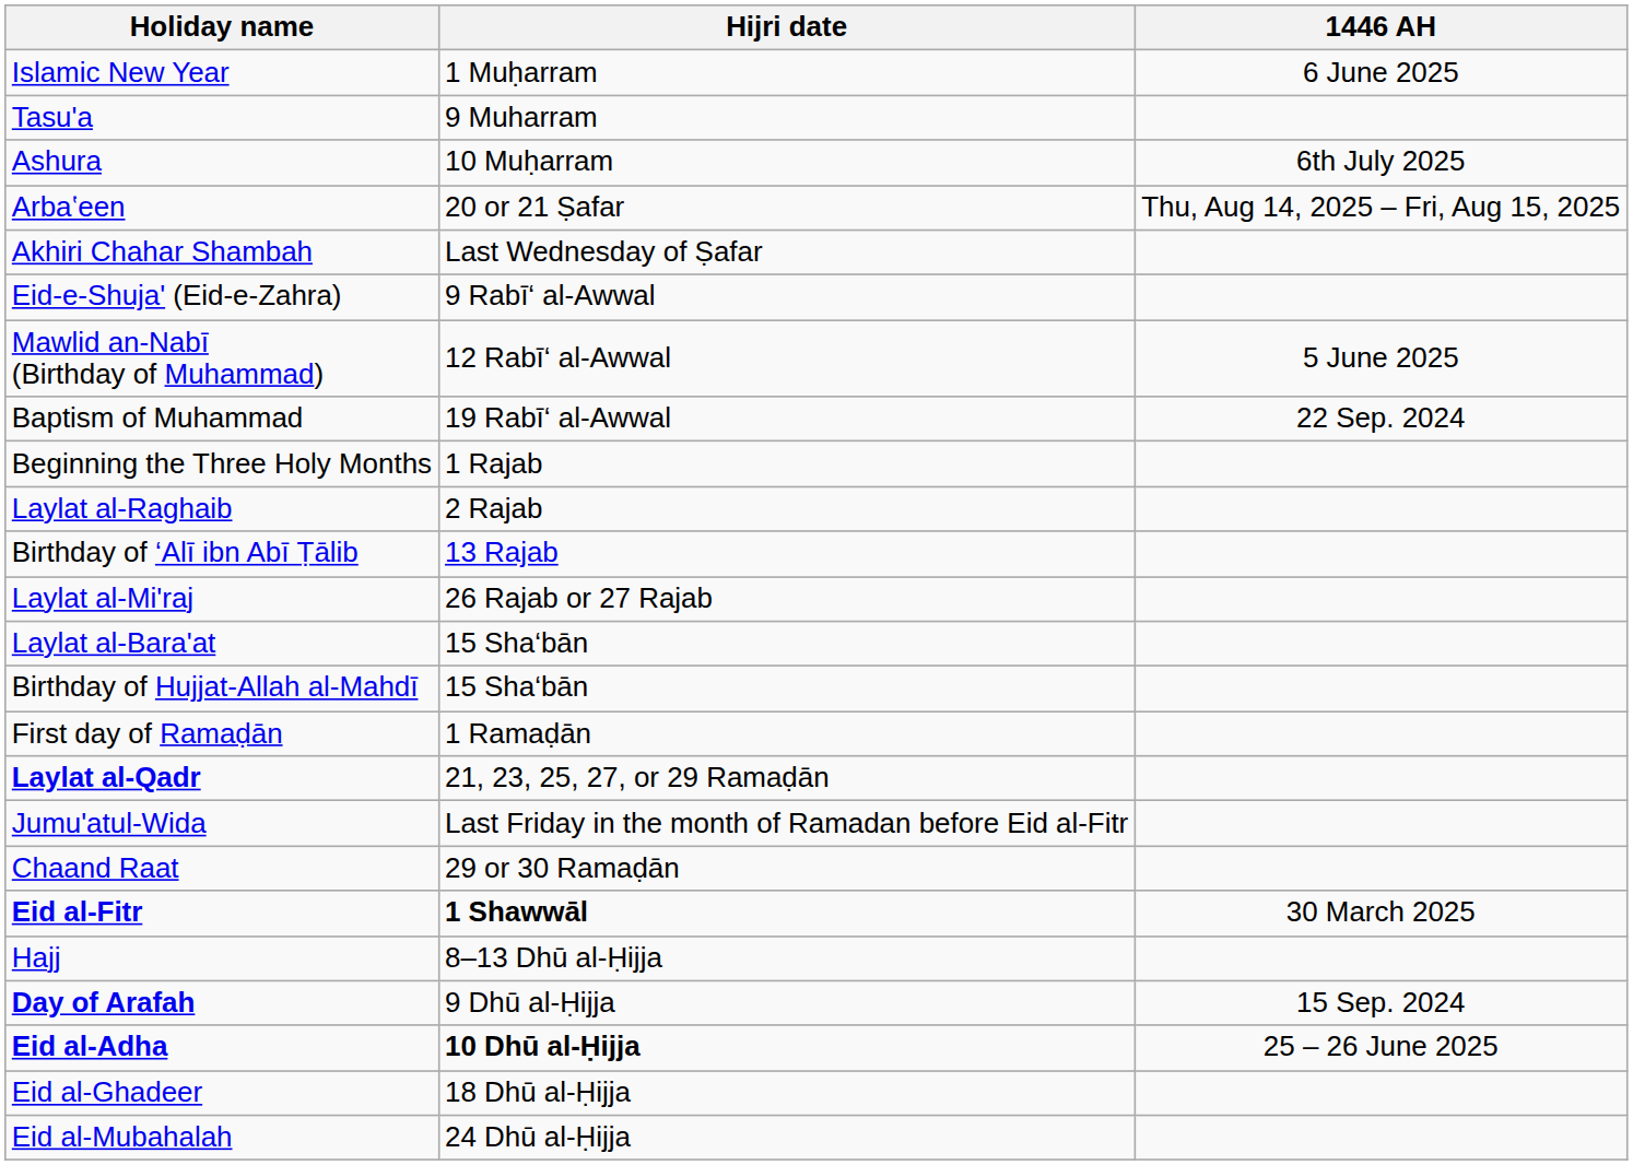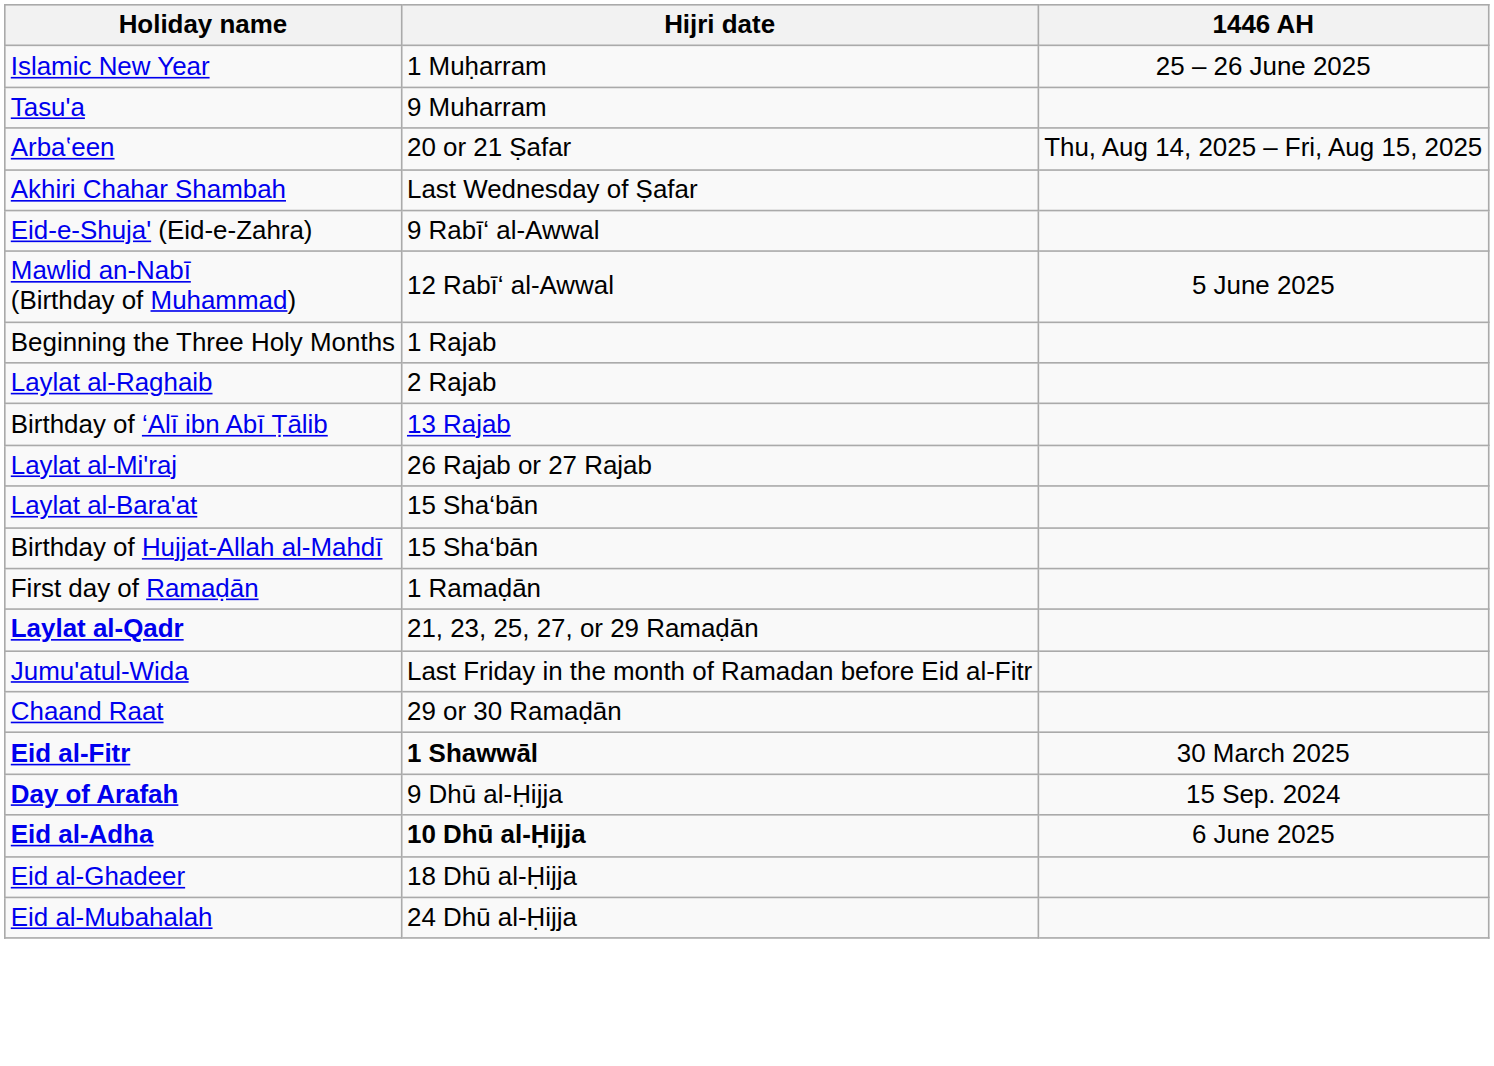Islamic New Year | 1446 AH: 6 June 2025 -> 25 – 26 June 2025
- row: Ashura | 10 Muḥarram | 6th July 2025
- row: Baptism of Muhammad | 19 Rabī‘ al-Awwal | 22 Sep. 2024
- row: Hajj | 8–13 Dhū al-Ḥijja
Eid al-Adha | 1446 AH: 25 – 26 June 2025 -> 6 June 2025
